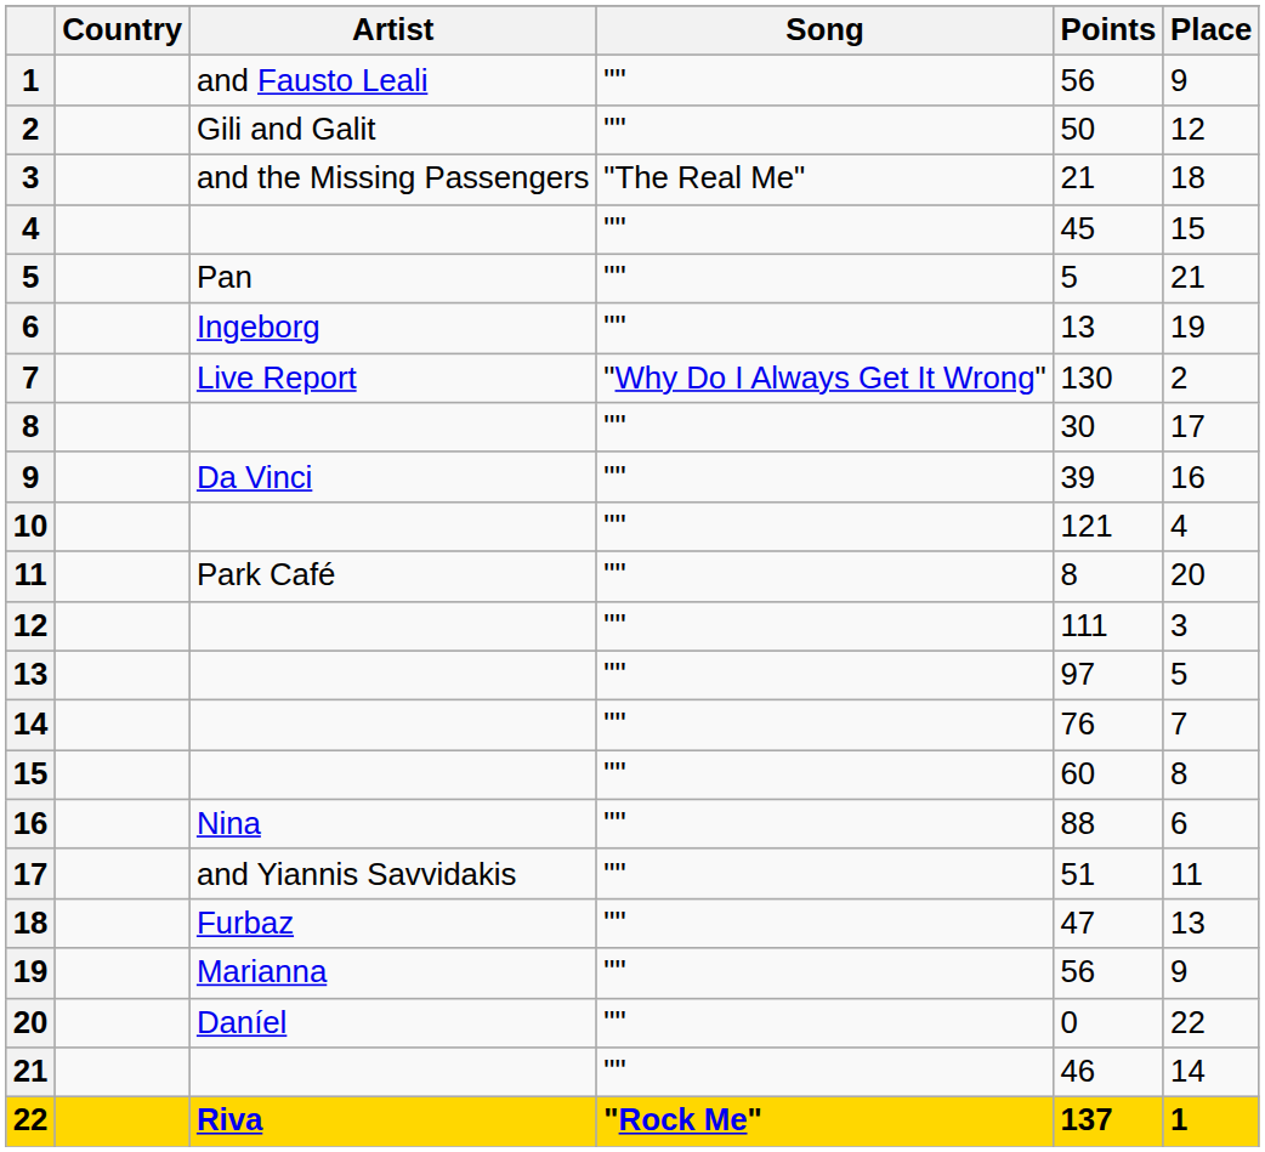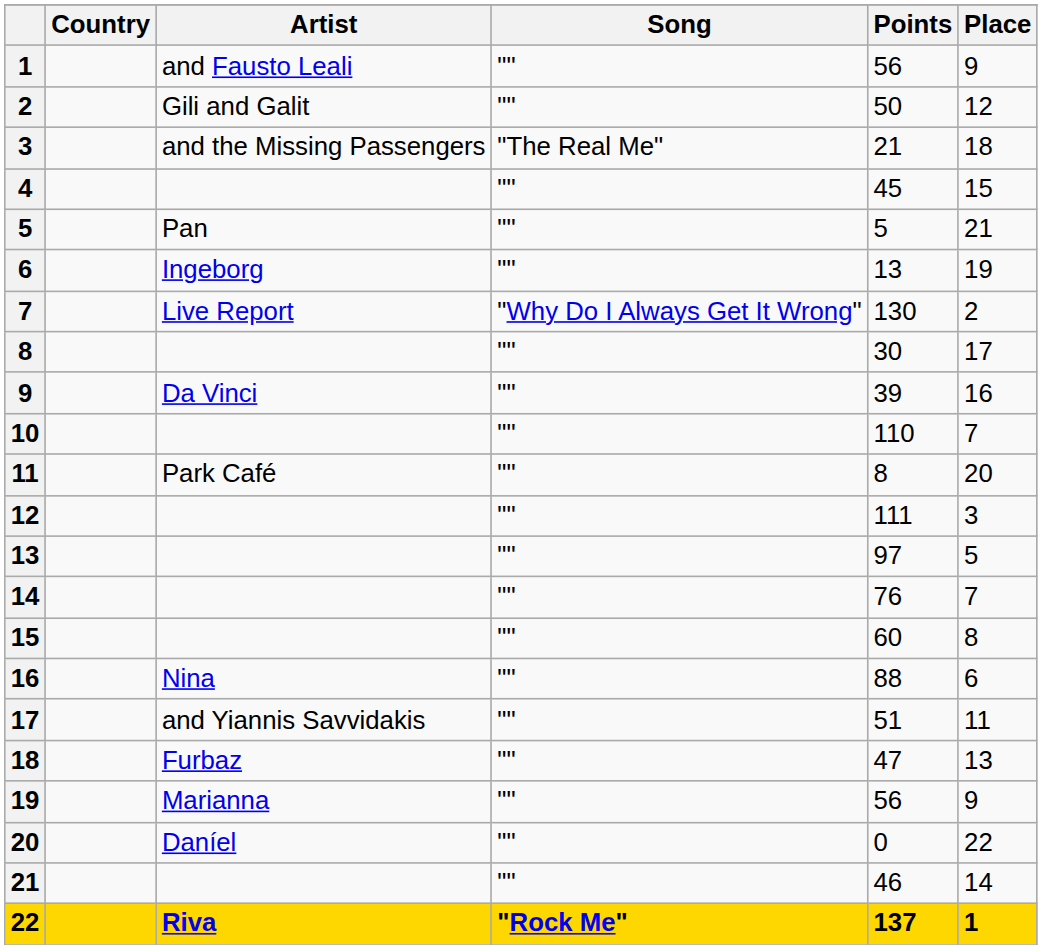10 | Points: 121 -> 110
10 | Place: 4 -> 7
